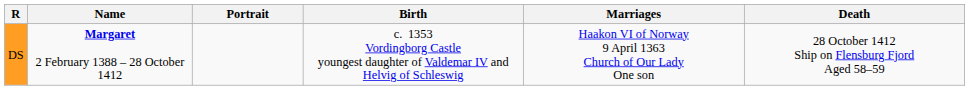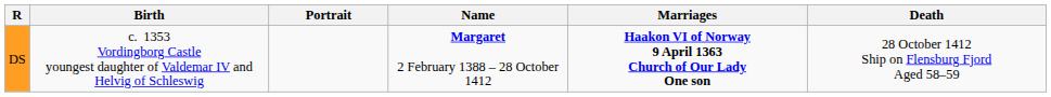columns swapped: Name <-> Birth
DS | Marriages: normal -> bold
